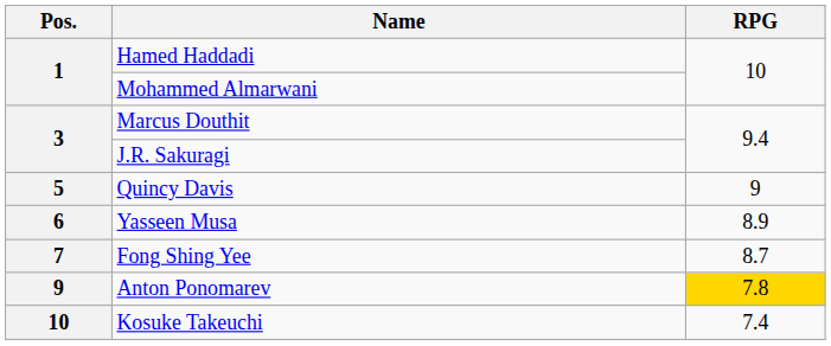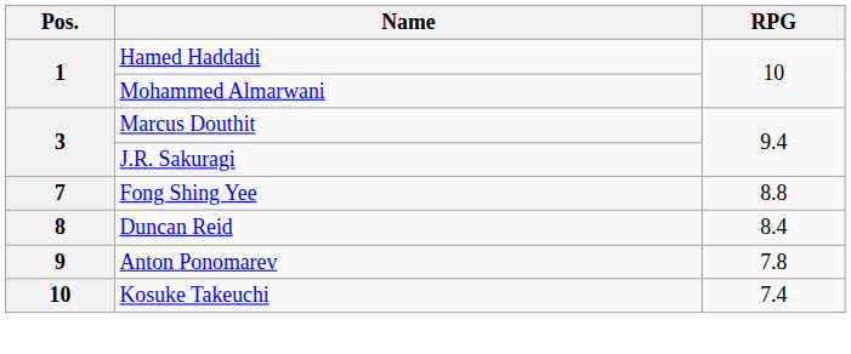- row: 5 | Quincy Davis | 9
- row: 6 | Yasseen Musa | 8.9
Fong Shing Yee | RPG: 8.7 -> 8.8
+ row: 8 | Duncan Reid | 8.4
Anton Ponomarev | RPG: gold background -> no background
